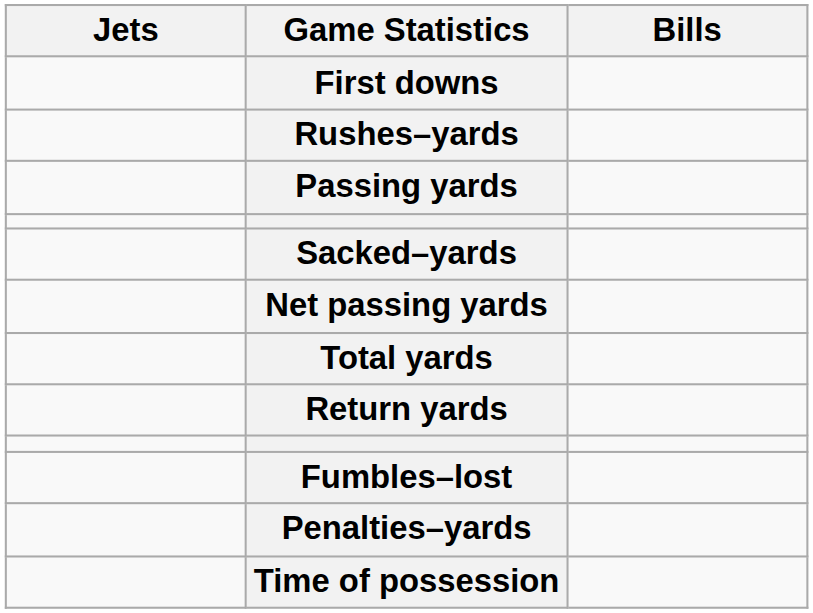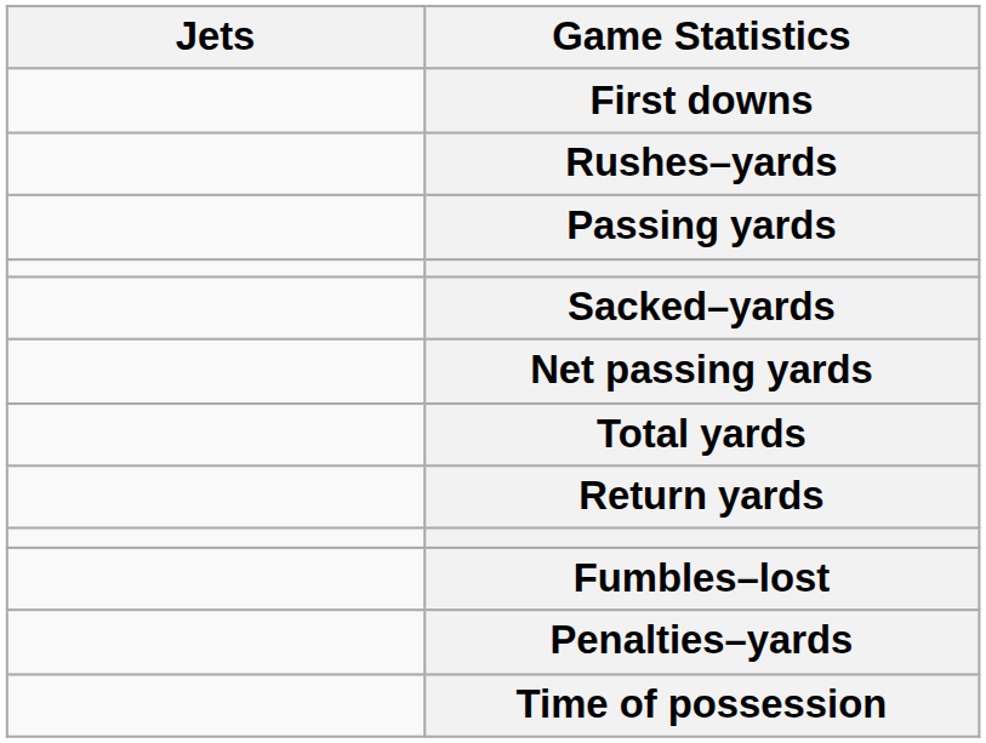- column: Bills
